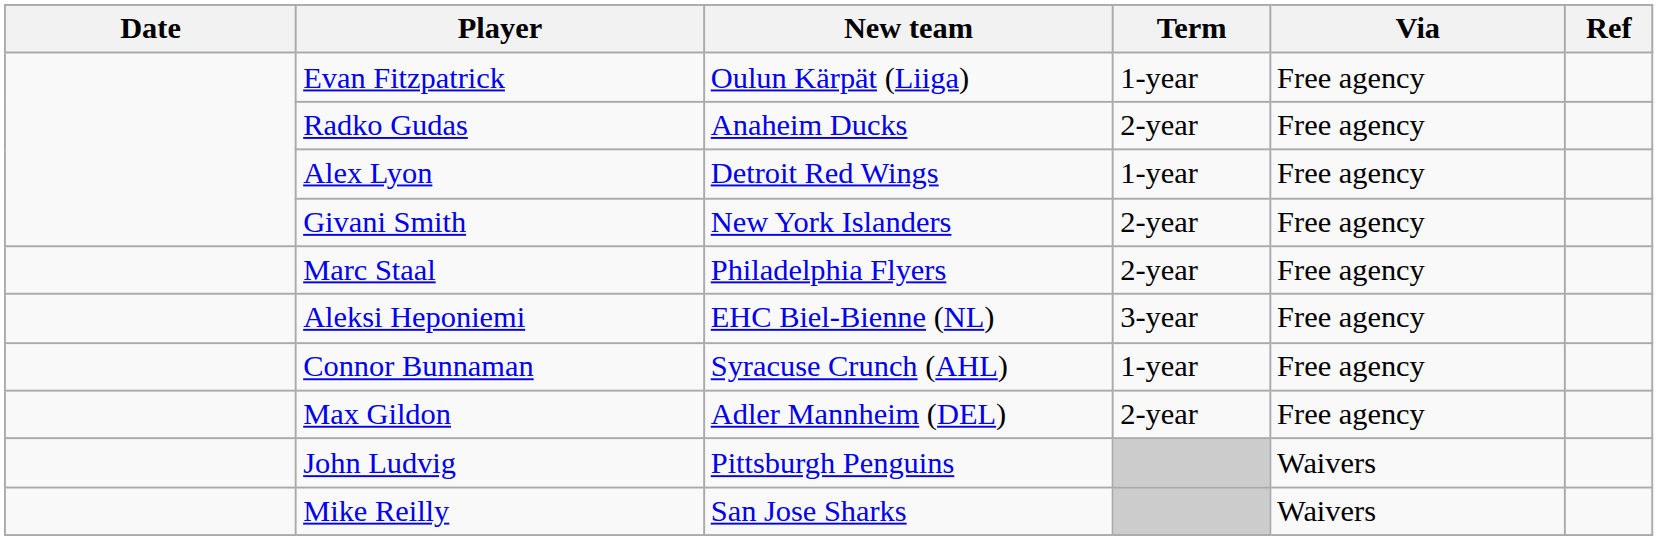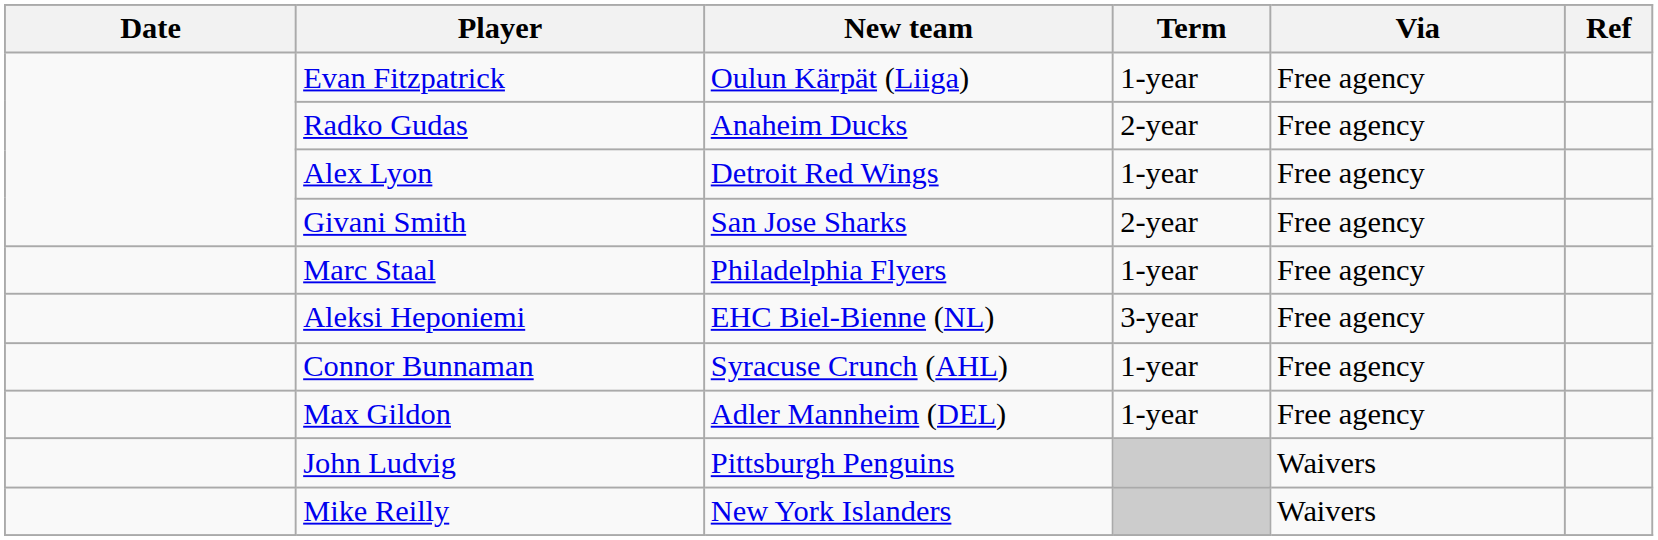Givani Smith | New team: New York Islanders -> San Jose Sharks
Marc Staal | Term: 2-year -> 1-year
Max Gildon | Term: 2-year -> 1-year
Mike Reilly | New team: San Jose Sharks -> New York Islanders
